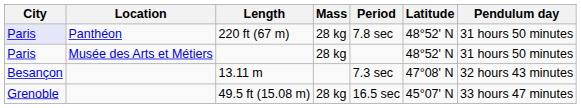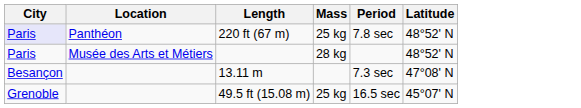- column: Pendulum day | 31 hours 50 minutes | 31 hours 50 minutes | 32 hours 43 minutes | 33 hours 47 minutes
220 ft (67 m) | Mass: 28 kg -> 25 kg
49.5 ft (15.08 m) | Mass: 28 kg -> 25 kg
